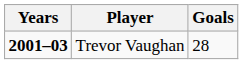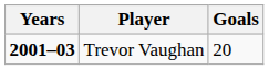Trevor Vaughan | Goals: 28 -> 20
